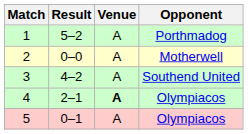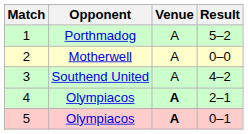columns swapped: Opponent <-> Result
5 | Venue: normal -> bold
